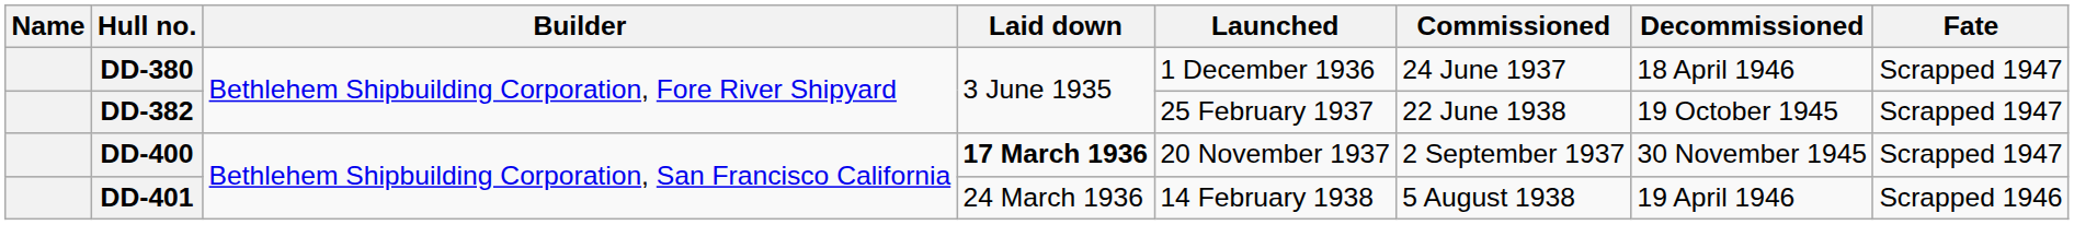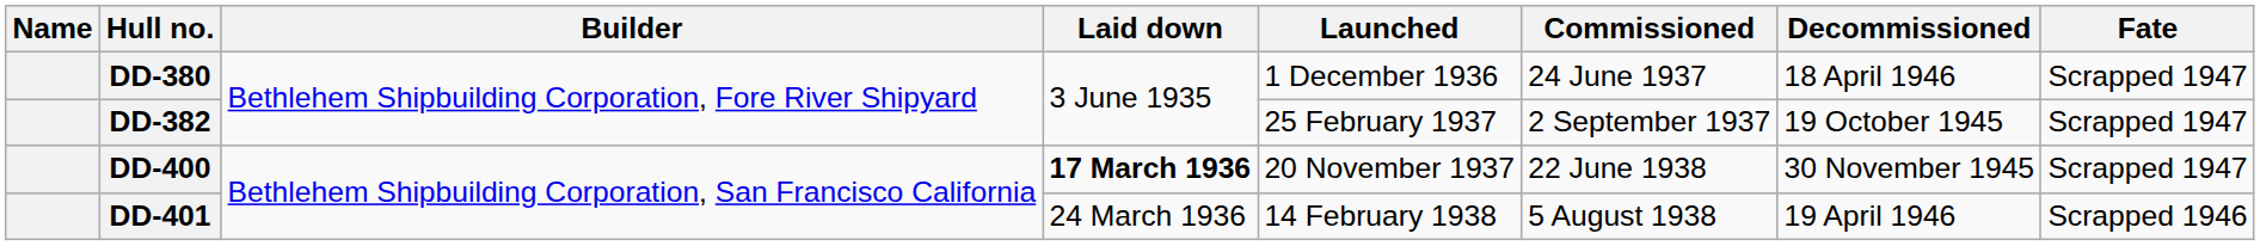DD-382 | Commissioned: 22 June 1938 -> 2 September 1937
DD-400 | Commissioned: 2 September 1937 -> 22 June 1938
